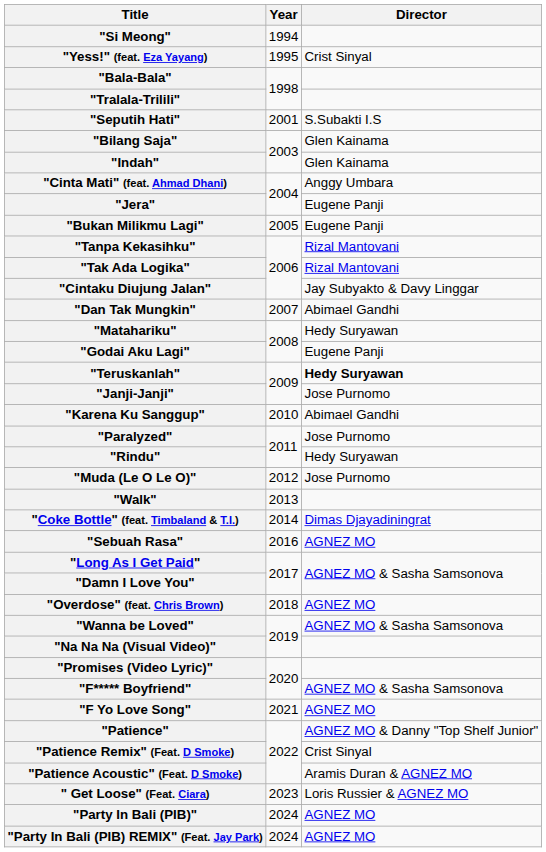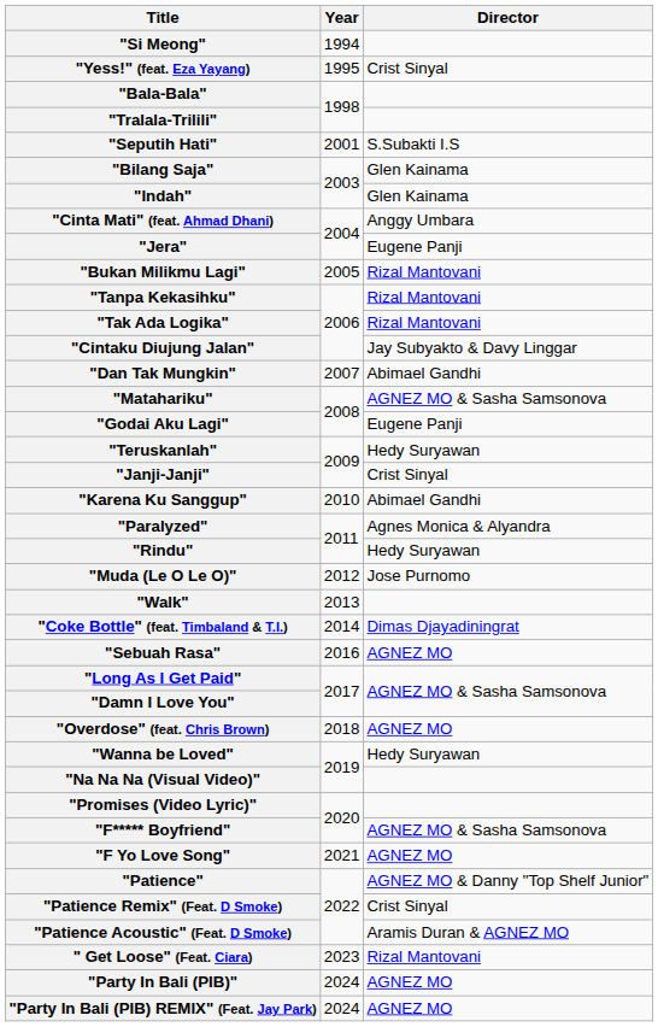"Bukan Milikmu Lagi" | Director: Eugene Panji -> Rizal Mantovani
"Matahariku" | Director: Hedy Suryawan -> AGNEZ MO & Sasha Samsonova
"Teruskanlah" | Director: bold -> normal
"Janji-Janji" | Director: Jose Purnomo -> Crist Sinyal
"Paralyzed" | Director: Jose Purnomo -> Agnes Monica & Alyandra
"Wanna be Loved" | Director: AGNEZ MO & Sasha Samsonova -> Hedy Suryawan
" Get Loose" (Feat. Ciara) | Director: Loris Russier & AGNEZ MO -> Rizal Mantovani
